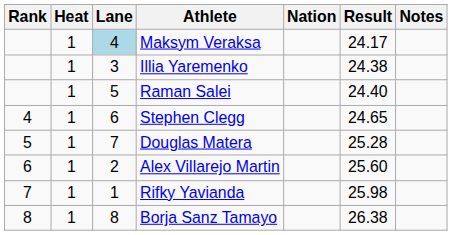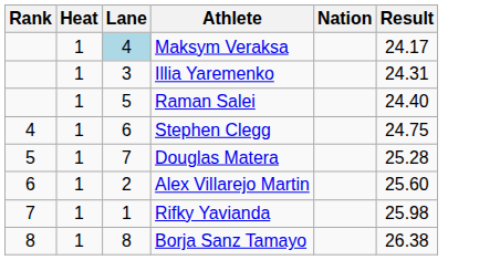- column: Notes
Illia Yaremenko | Result: 24.38 -> 24.31
Stephen Clegg | Result: 24.65 -> 24.75
